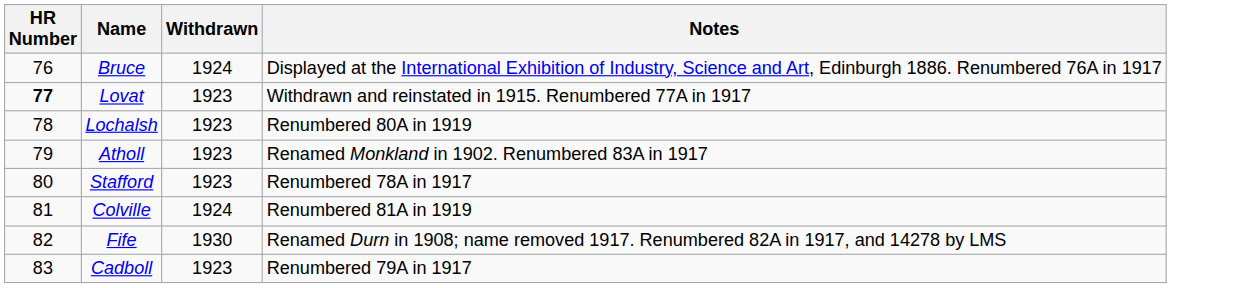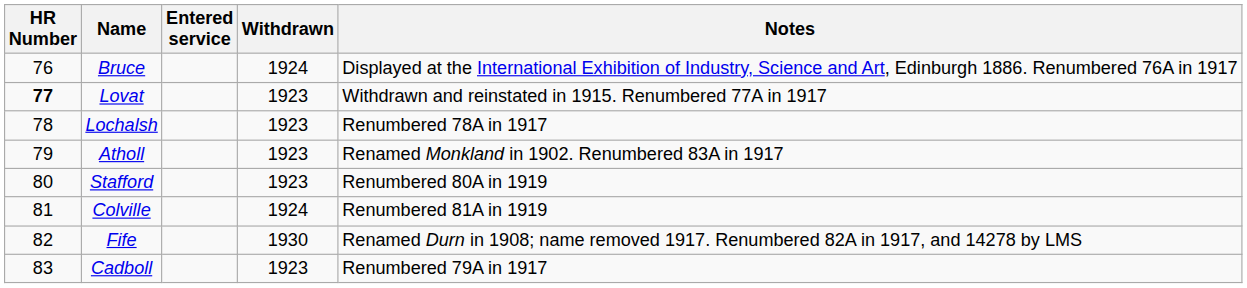+ column: Entered service
Lochalsh | Notes: Renumbered 80A in 1919 -> Renumbered 78A in 1917
Stafford | Notes: Renumbered 78A in 1917 -> Renumbered 80A in 1919
